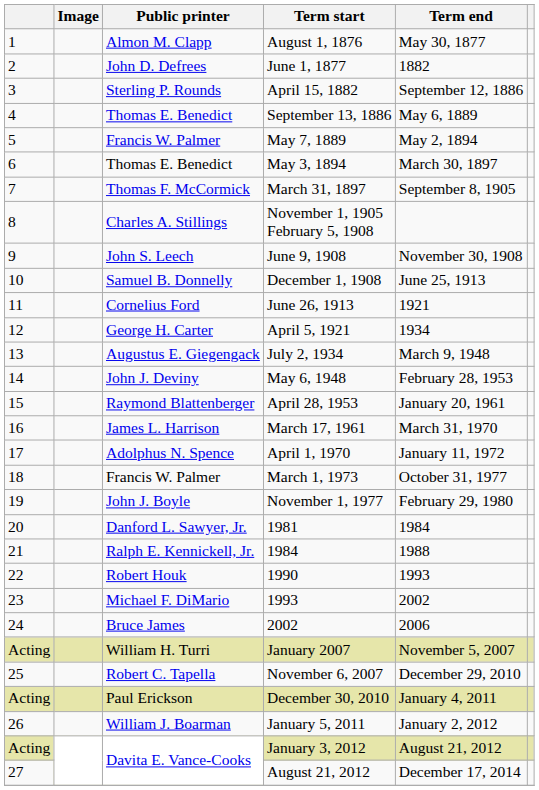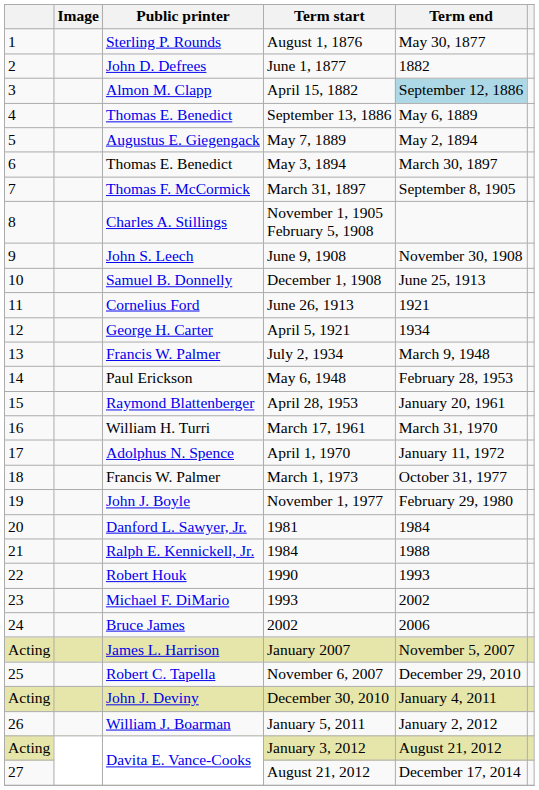August 1, 1876 | Public printer: Almon M. Clapp -> Sterling P. Rounds
April 15, 1882 | Public printer: Sterling P. Rounds -> Almon M. Clapp
April 15, 1882 | Term end: no background -> lightblue background
May 7, 1889 | Public printer: Francis W. Palmer -> Augustus E. Giegengack
July 2, 1934 | Public printer: Augustus E. Giegengack -> Francis W. Palmer
May 6, 1948 | Public printer: John J. Deviny -> Paul Erickson
March 17, 1961 | Public printer: James L. Harrison -> William H. Turri
January 2007 | Public printer: William H. Turri -> James L. Harrison
December 30, 2010 | Public printer: Paul Erickson -> John J. Deviny
